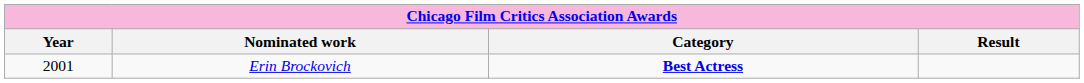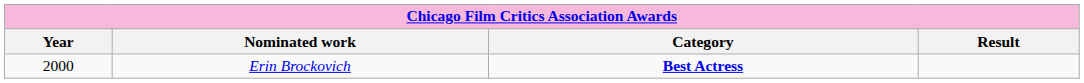Erin Brockovich | Year: 2001 -> 2000
